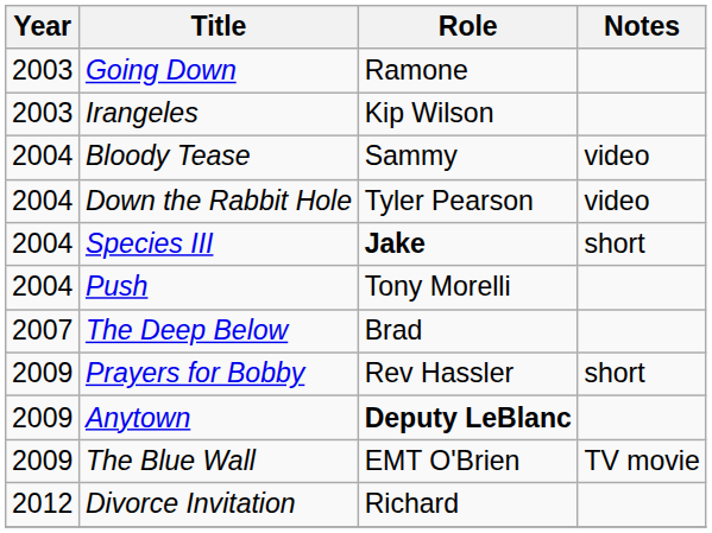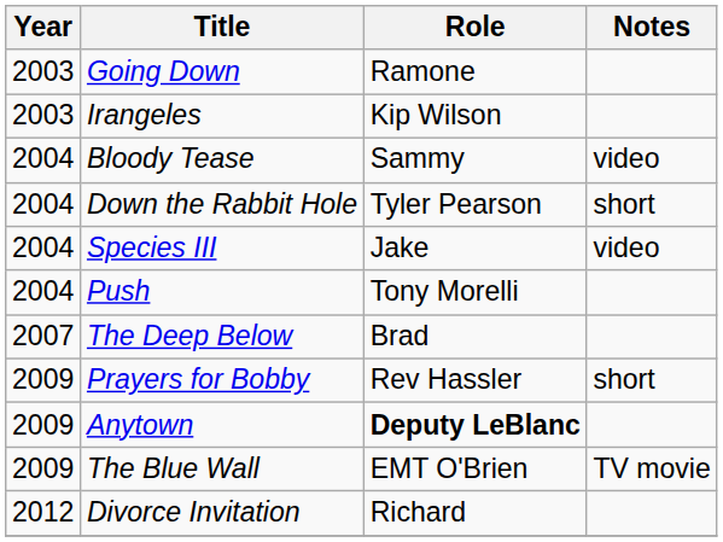Down the Rabbit Hole | Notes: video -> short
Species III | Role: bold -> normal
Species III | Notes: short -> video
